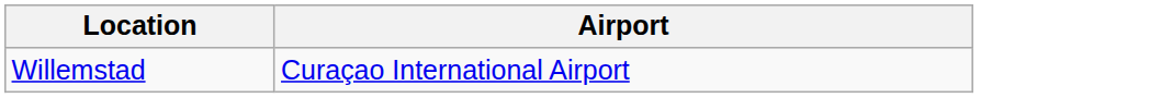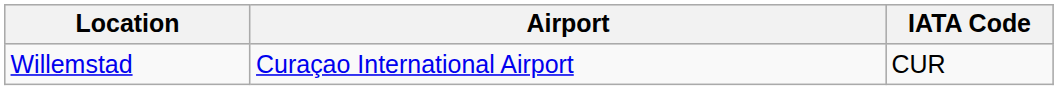+ column: IATA Code | CUR
